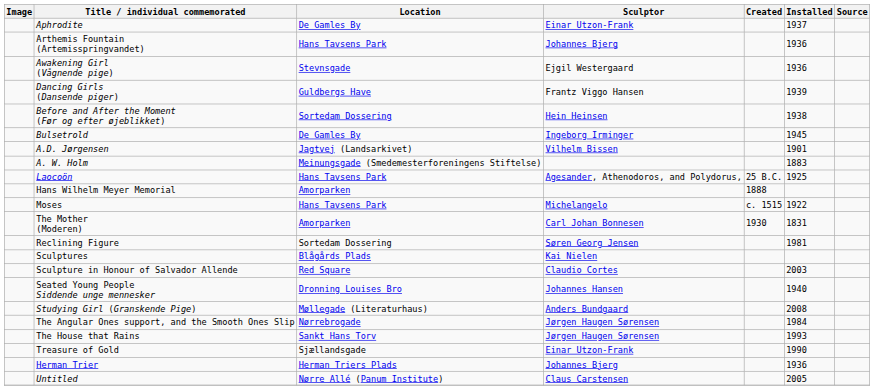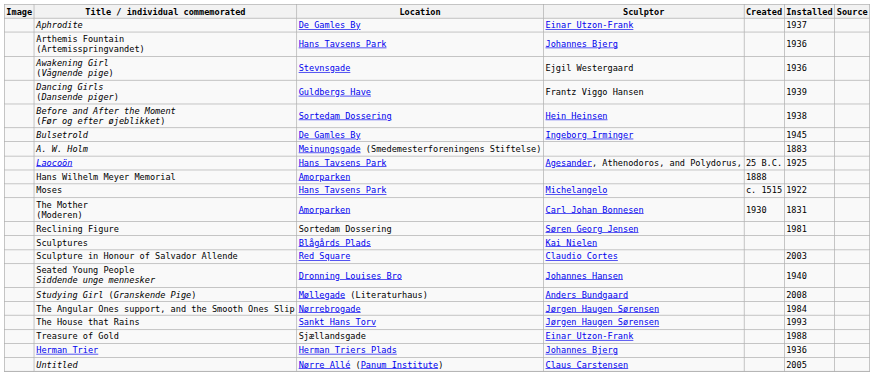- row: A.D. Jørgensen | Jagtvej (Landsarkivet) | Vilhelm Bissen | 1901
Treasure of Gold | Installed: 1990 -> 1988
